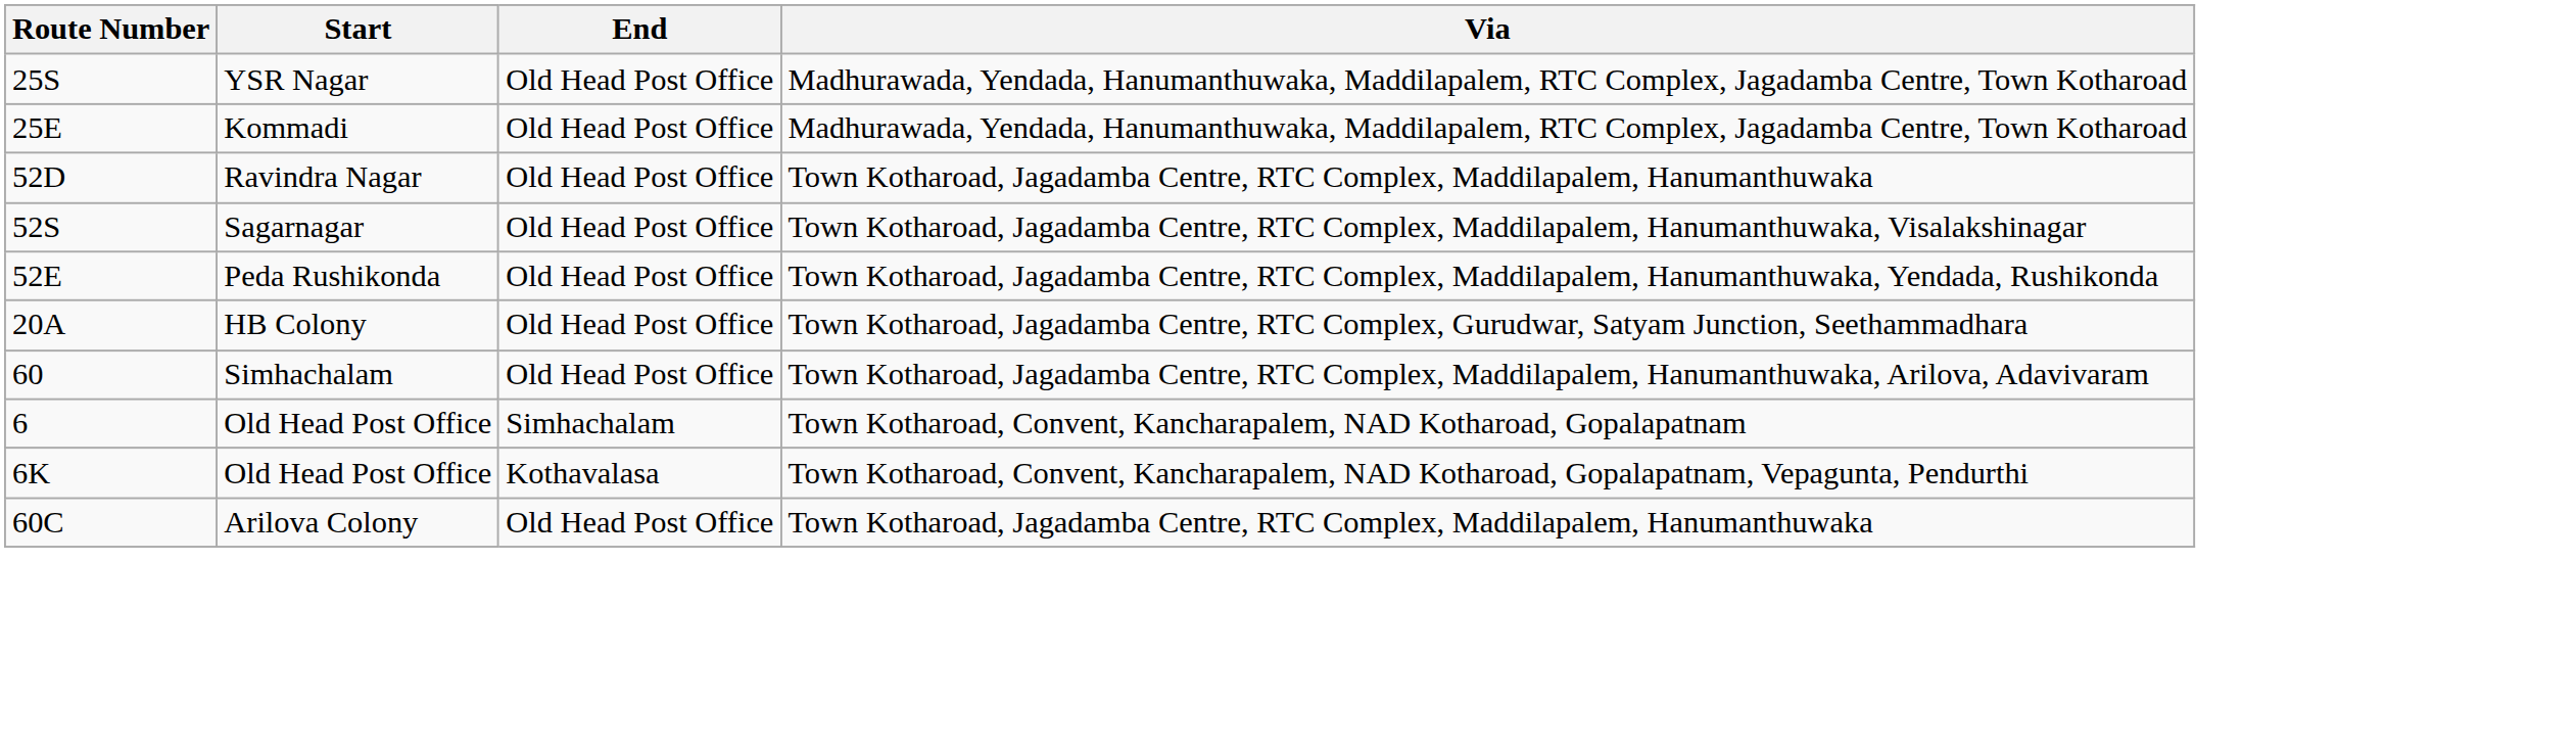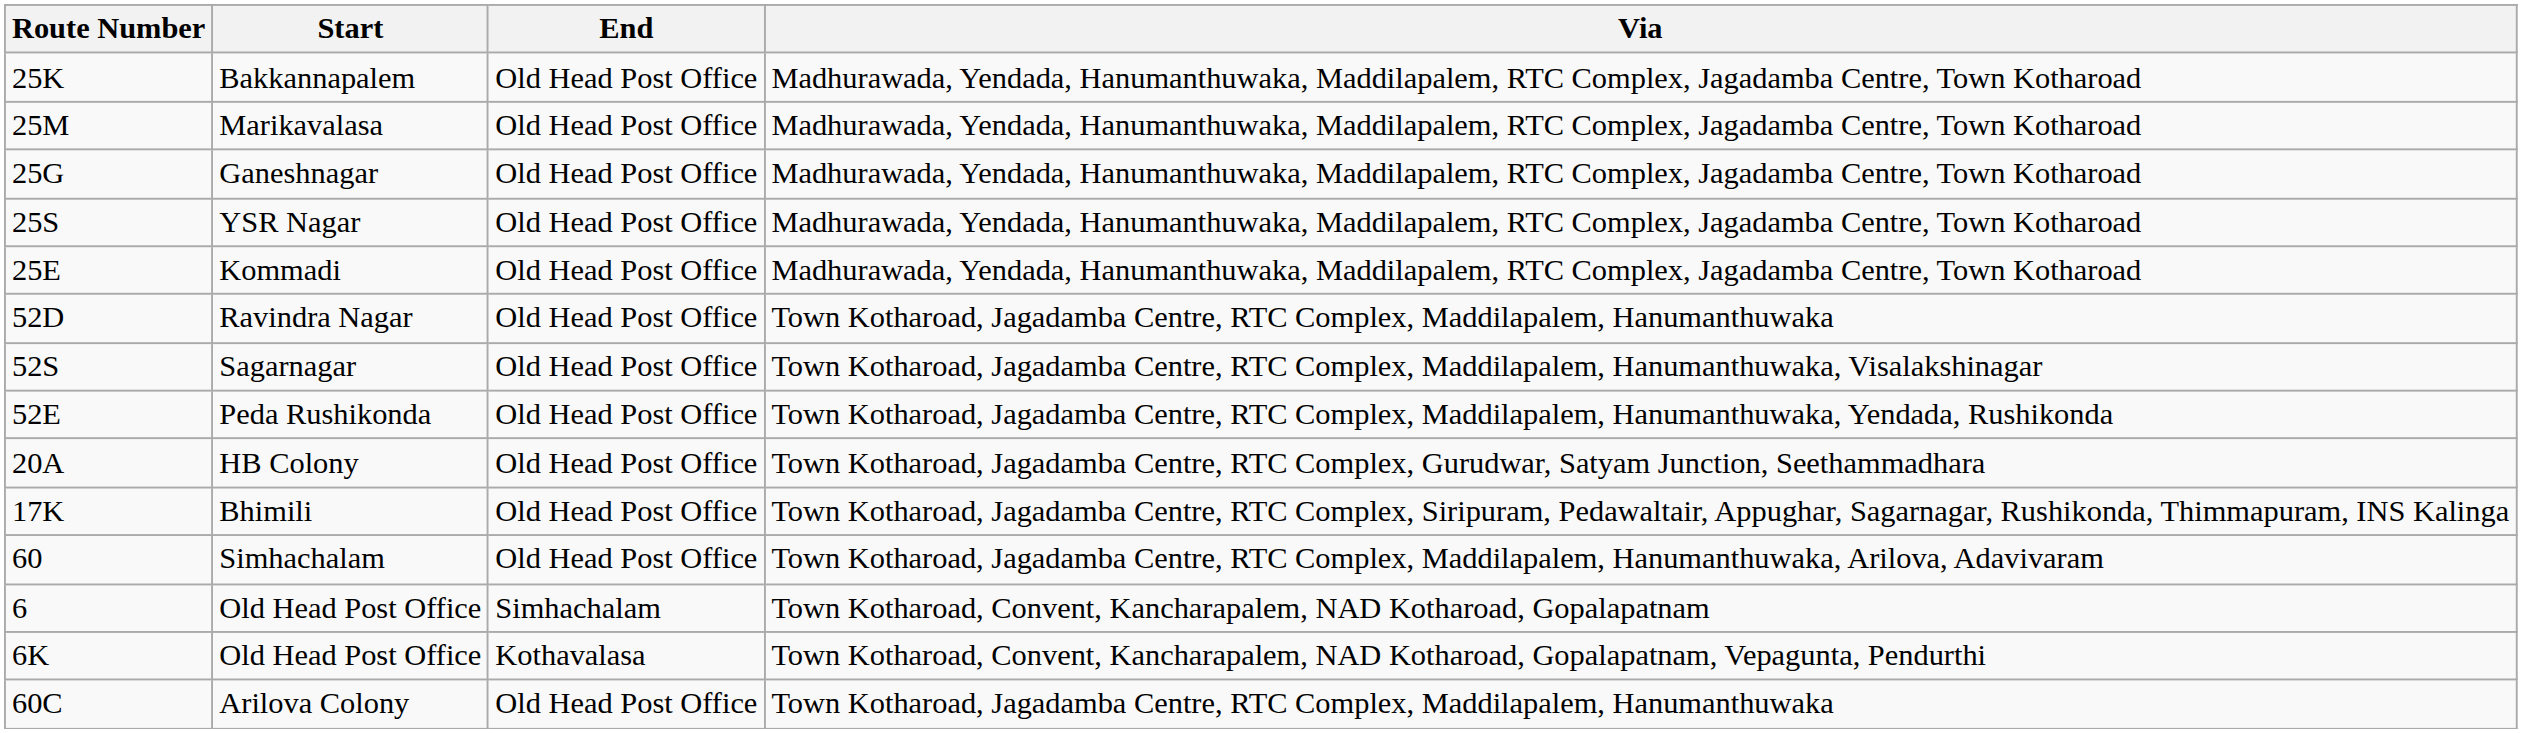+ row: 25K | Bakkannapalem | Old Head Post Office | Madhurawada, Yendada, Hanumanthuwaka, Maddilapalem, RTC Complex, Jagadamba Centre, Town Kotharoad
+ row: 25M | Marikavalasa | Old Head Post Office | Madhurawada, Yendada, Hanumanthuwaka, Maddilapalem, RTC Complex, Jagadamba Centre, Town Kotharoad
+ row: 25G | Ganeshnagar | Old Head Post Office | Madhurawada, Yendada, Hanumanthuwaka, Maddilapalem, RTC Complex, Jagadamba Centre, Town Kotharoad
+ row: 17K | Bhimili | Old Head Post Office | Town Kotharoad, Jagadamba Centre, RTC Complex, Siripuram, Pedawaltair, Appughar, Sagarnagar, Rushikonda, Thimmapuram, INS Kalinga
